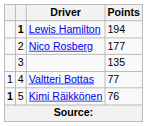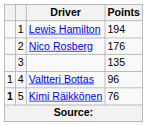Lewis Hamilton | column 2: bold -> normal
Nico Rosberg | Points: 177 -> 176
Valtteri Bottas | Points: 77 -> 96
